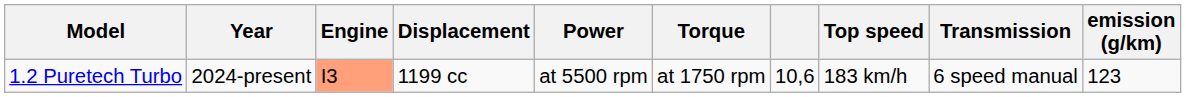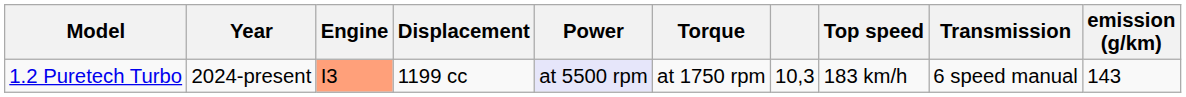1.2 Puretech Turbo | Power: no background -> lavender background
1.2 Puretech Turbo | column 7: 10,6 -> 10,3
1.2 Puretech Turbo | emission (g/km): 123 -> 143
